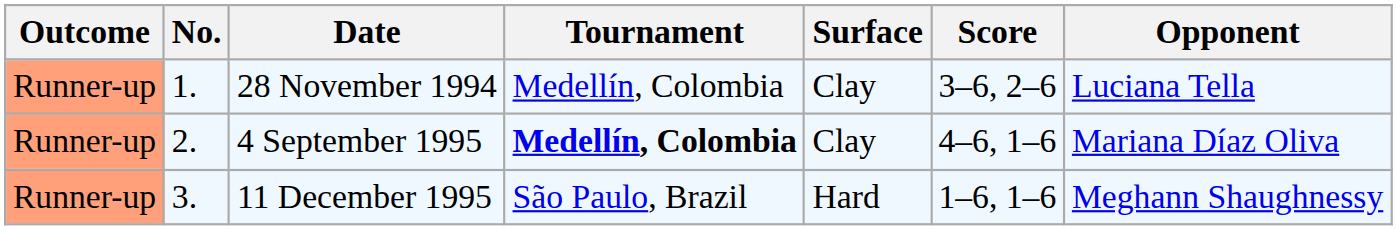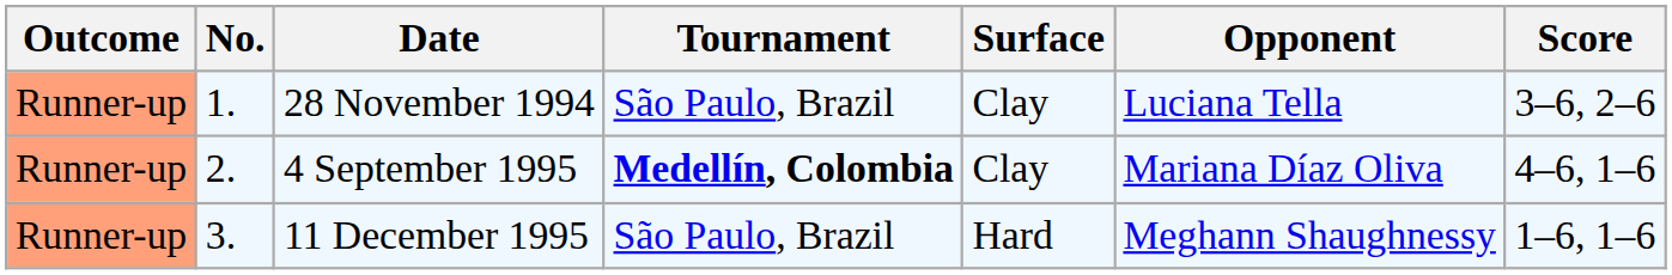columns swapped: Opponent <-> Score
28 November 1994 | Tournament: Medellín, Colombia -> São Paulo, Brazil
